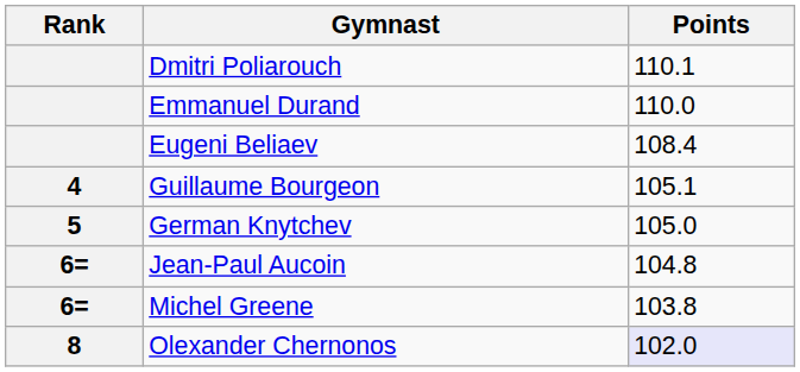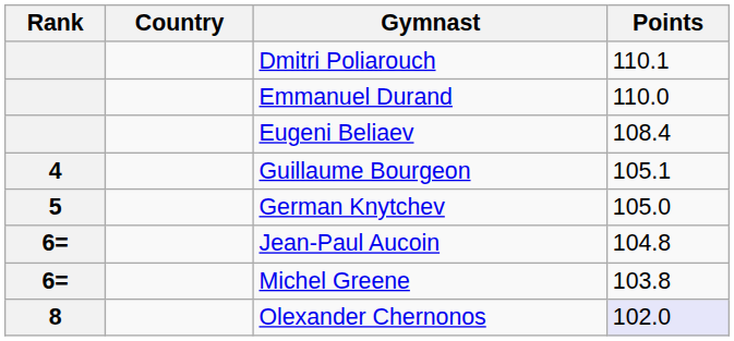+ column: Country
